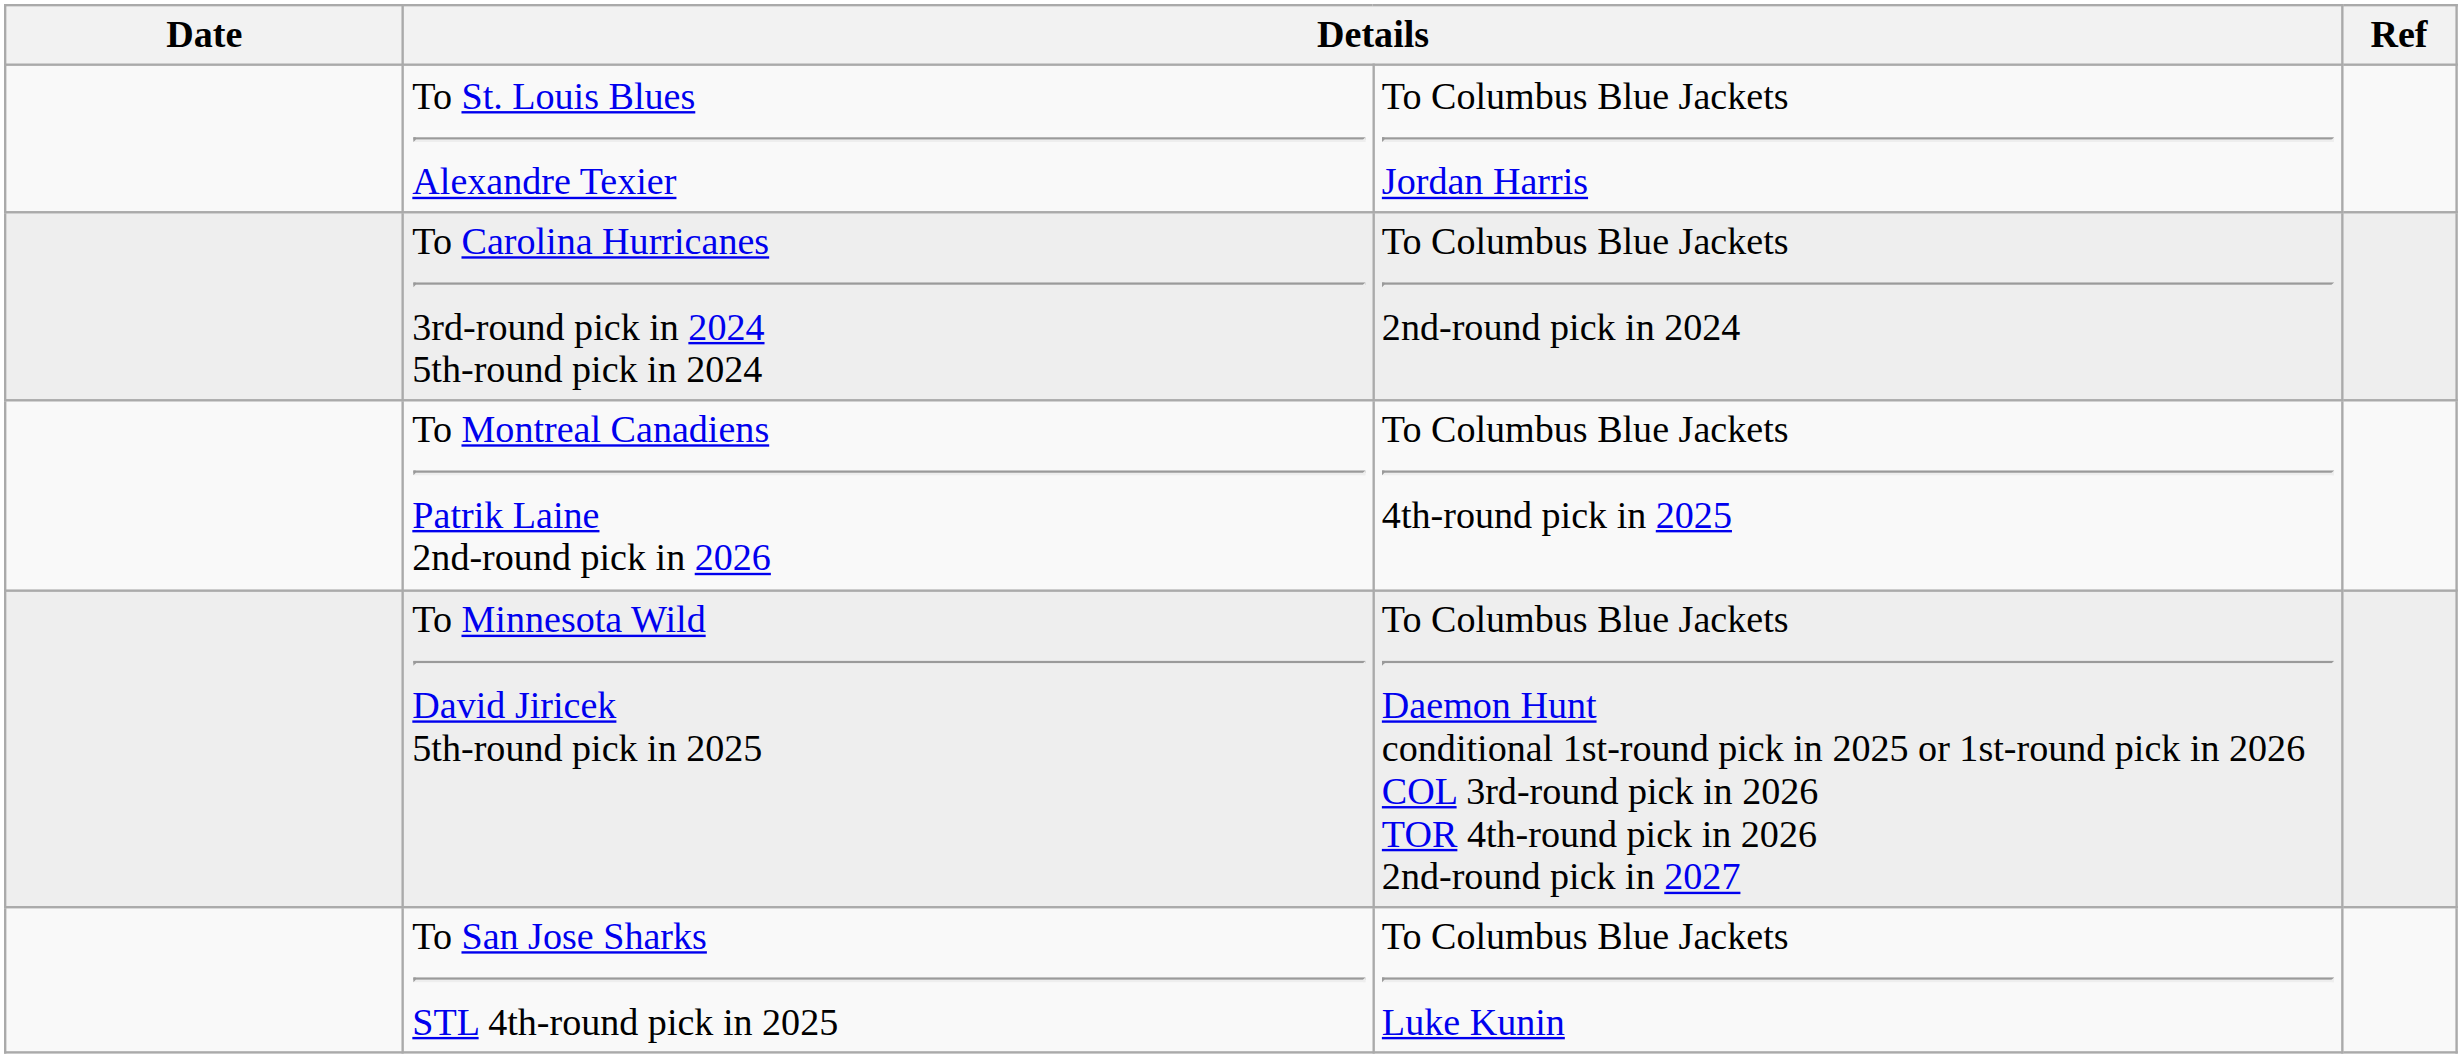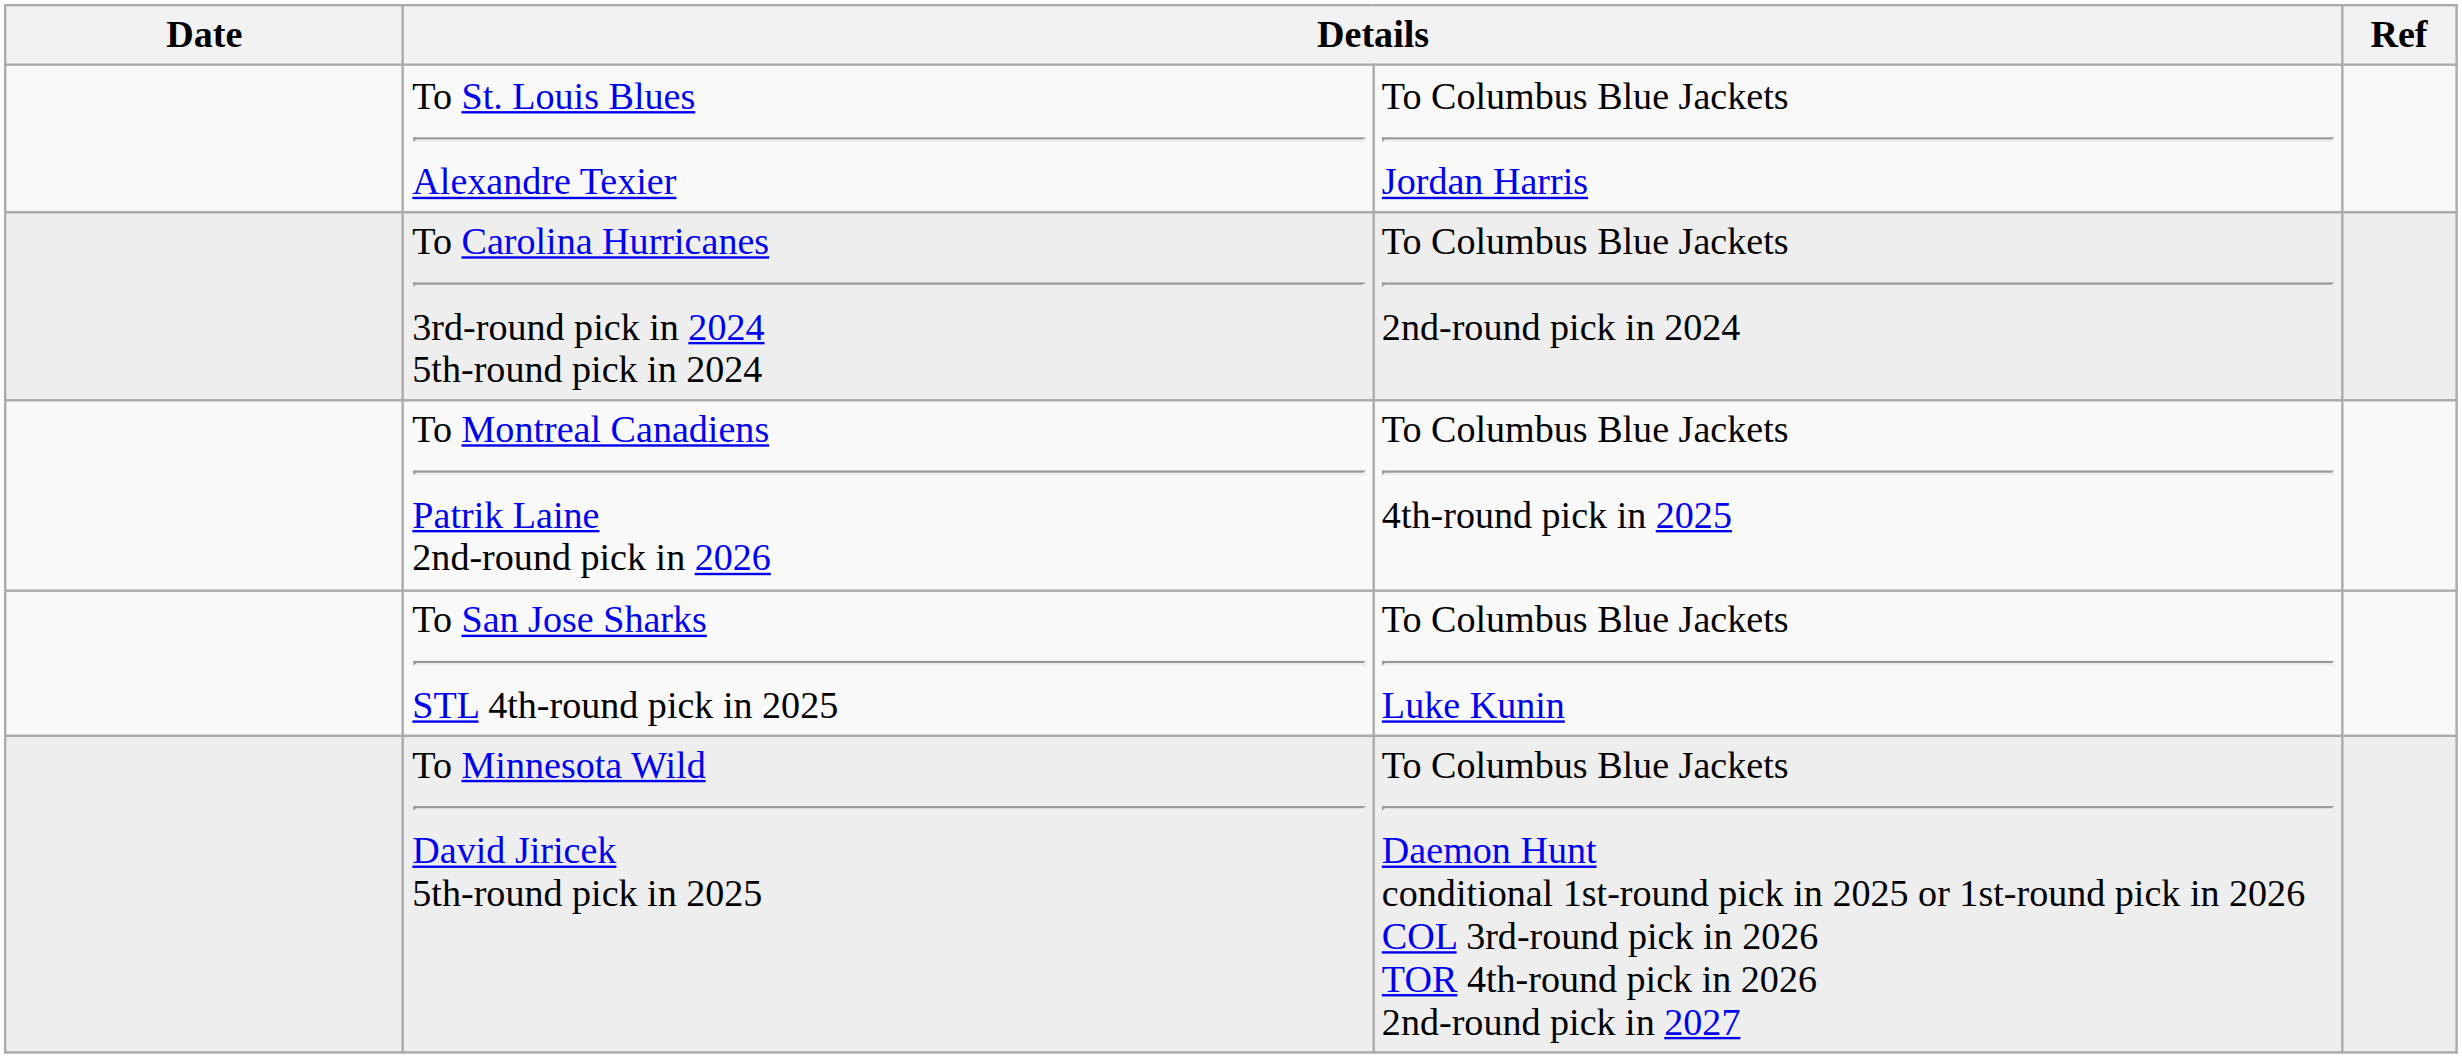rows swapped: To Minnesota Wild David Jiricek 5th-round pick in 2025 <-> To San Jose Sharks STL 4th-round pick in 2025
